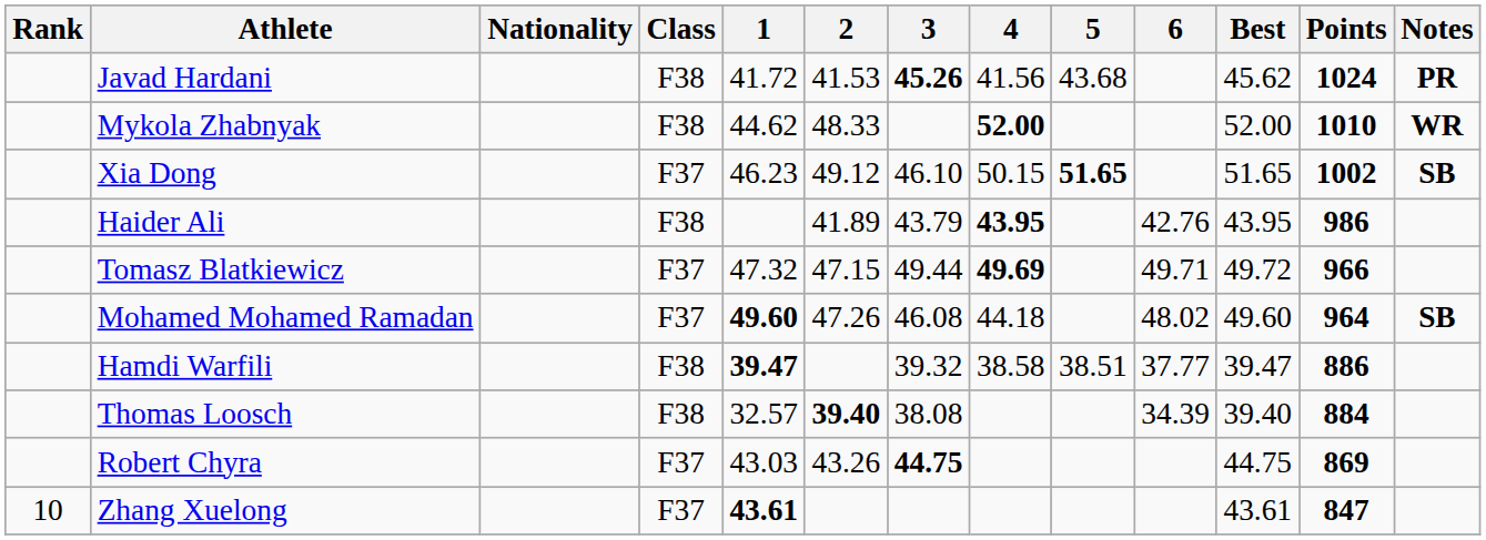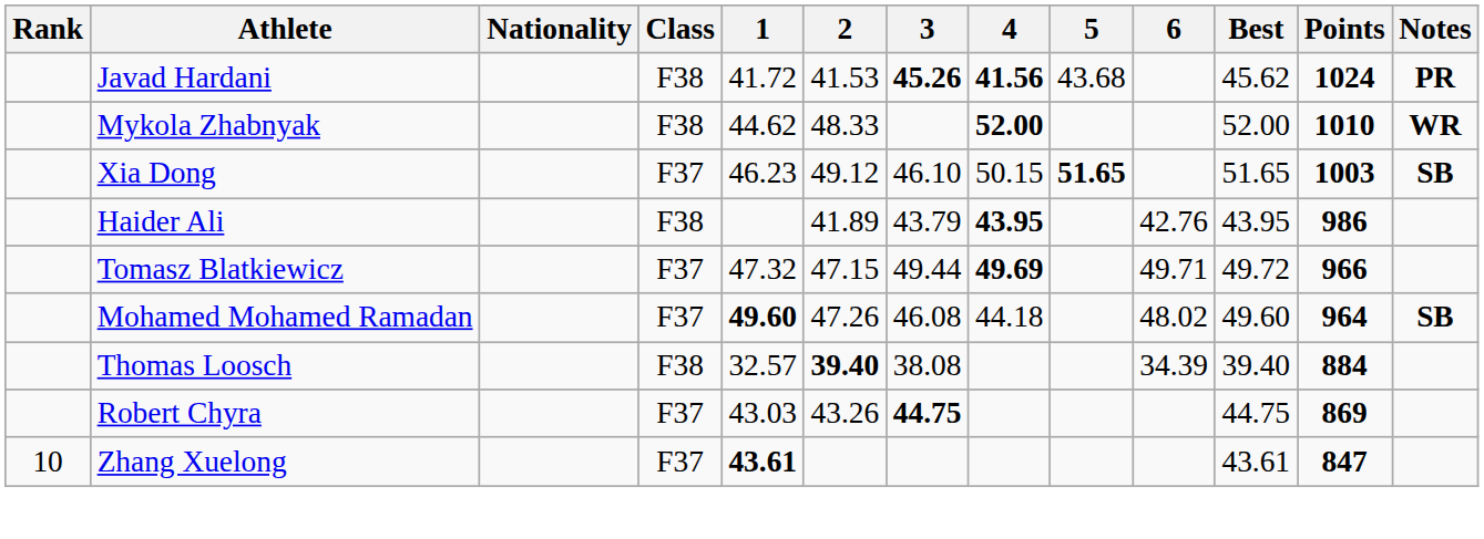Javad Hardani | 4: normal -> bold
Xia Dong | Points: 1002 -> 1003
- row: Hamdi Warfili | F38 | 39.47 | 39.32 | 38.58 | 38.51 | 37.77 | 39.47 | 886
